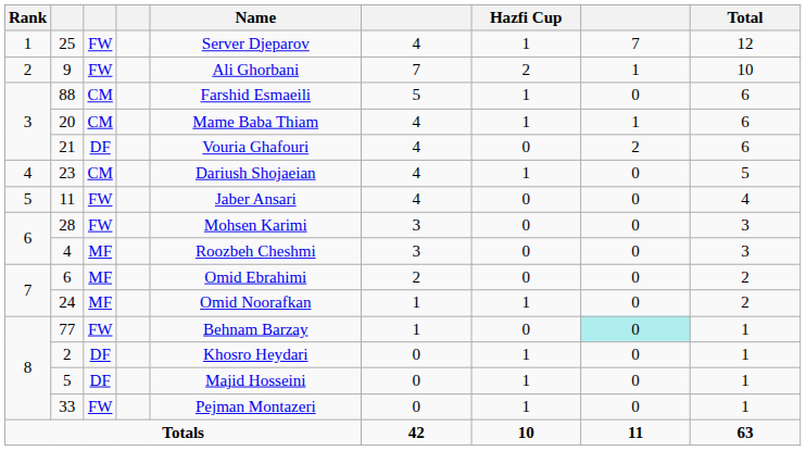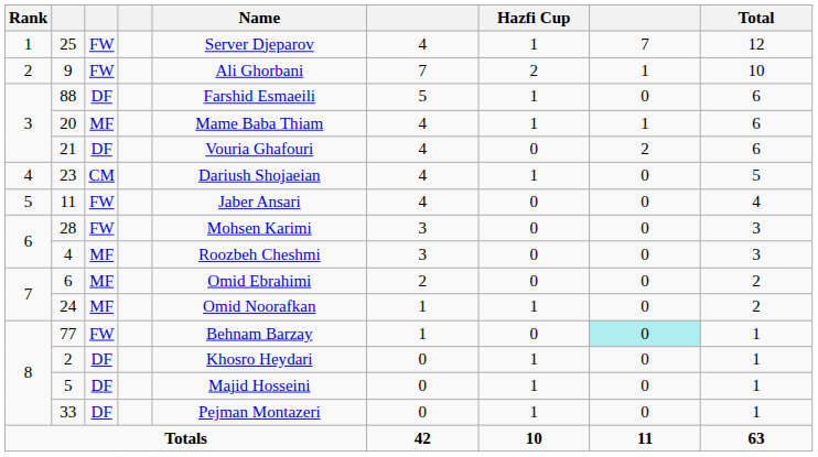88 | column 3: CM -> DF
20 | column 3: CM -> MF
33 | column 3: FW -> DF
